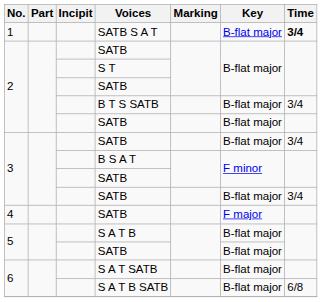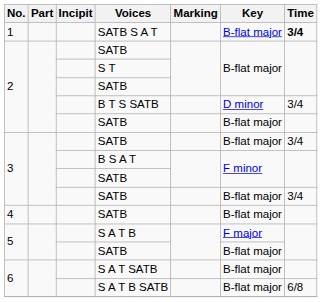B T S SATB | Key: B-flat major -> D minor
4 / SATB | Key: F major -> B-flat major
S A T B | Key: B-flat major -> F major
